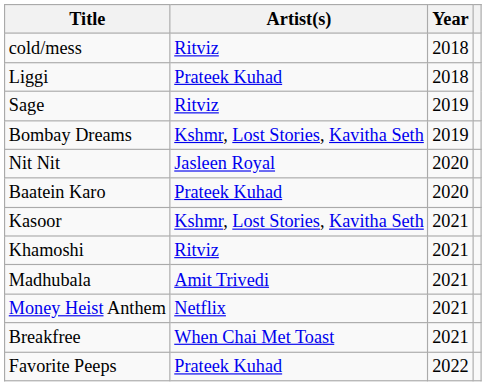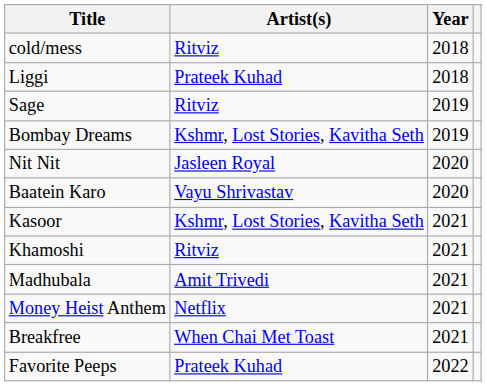Baatein Karo | Artist(s): Prateek Kuhad -> Vayu Shrivastav
